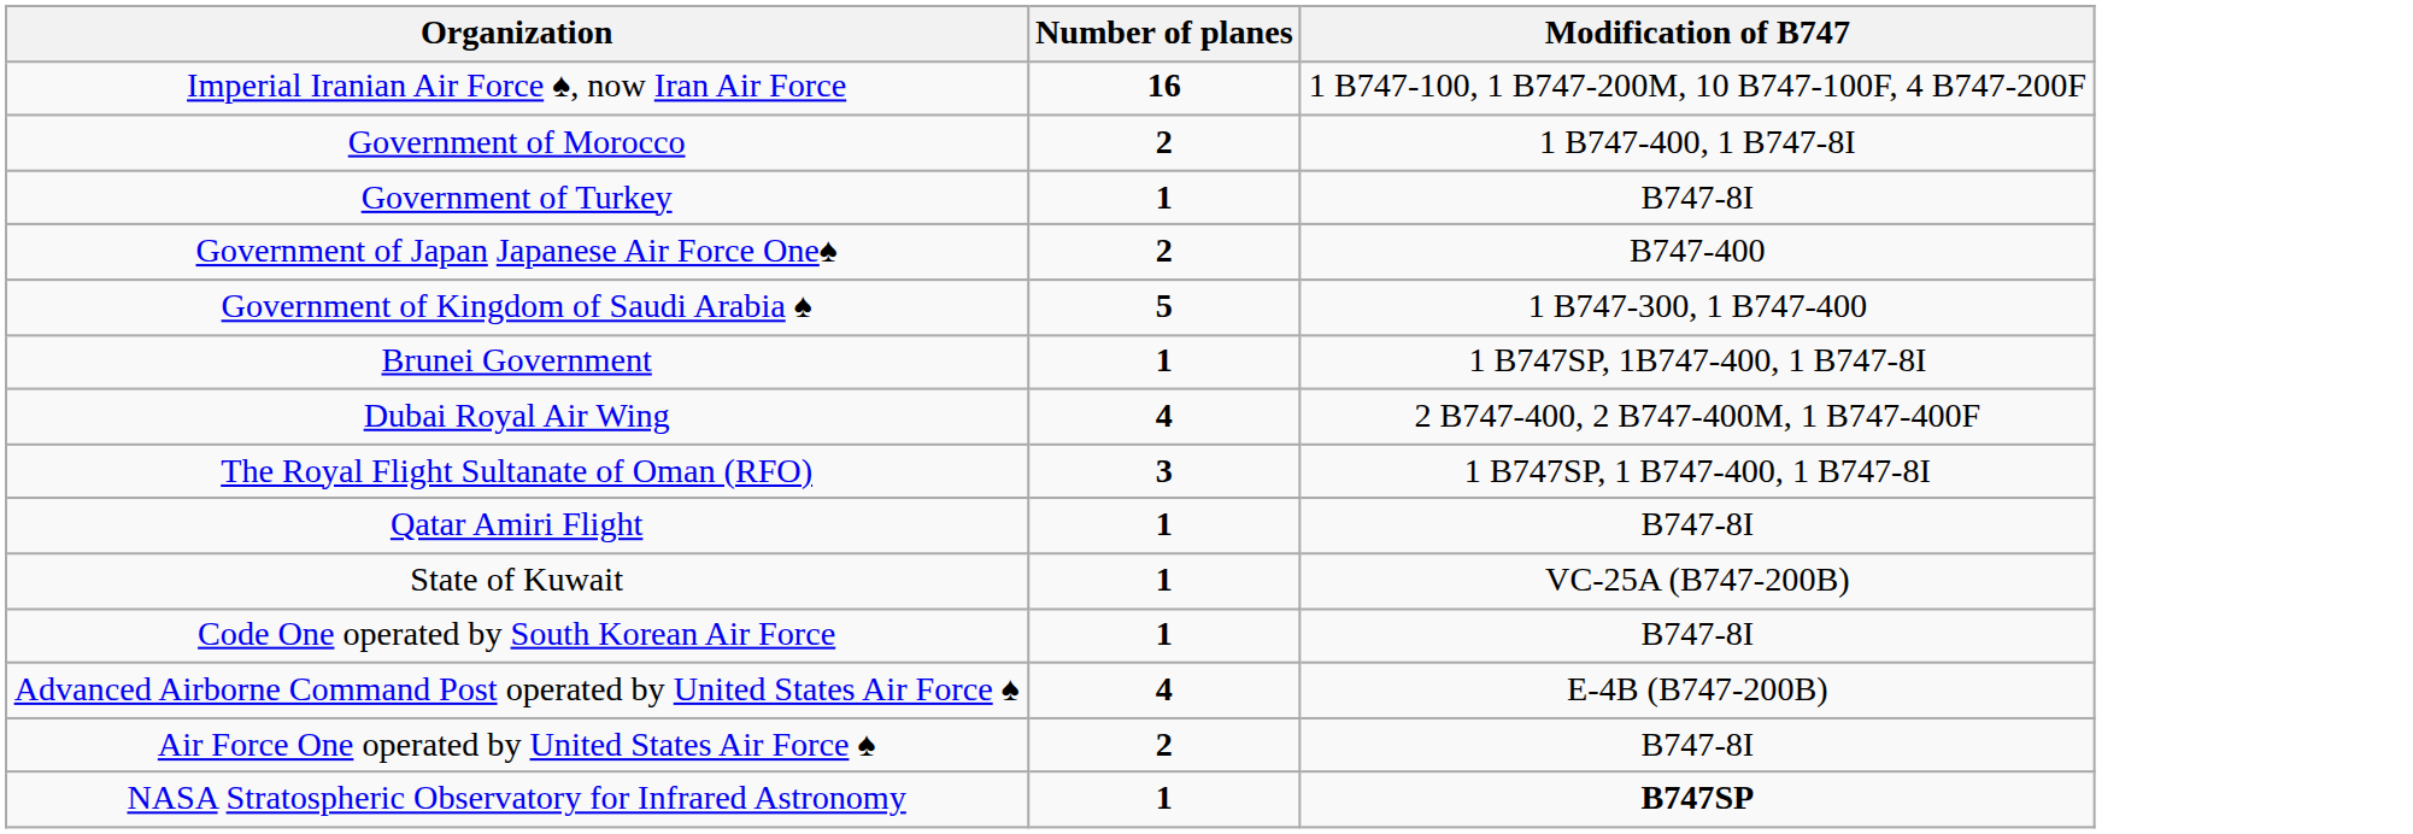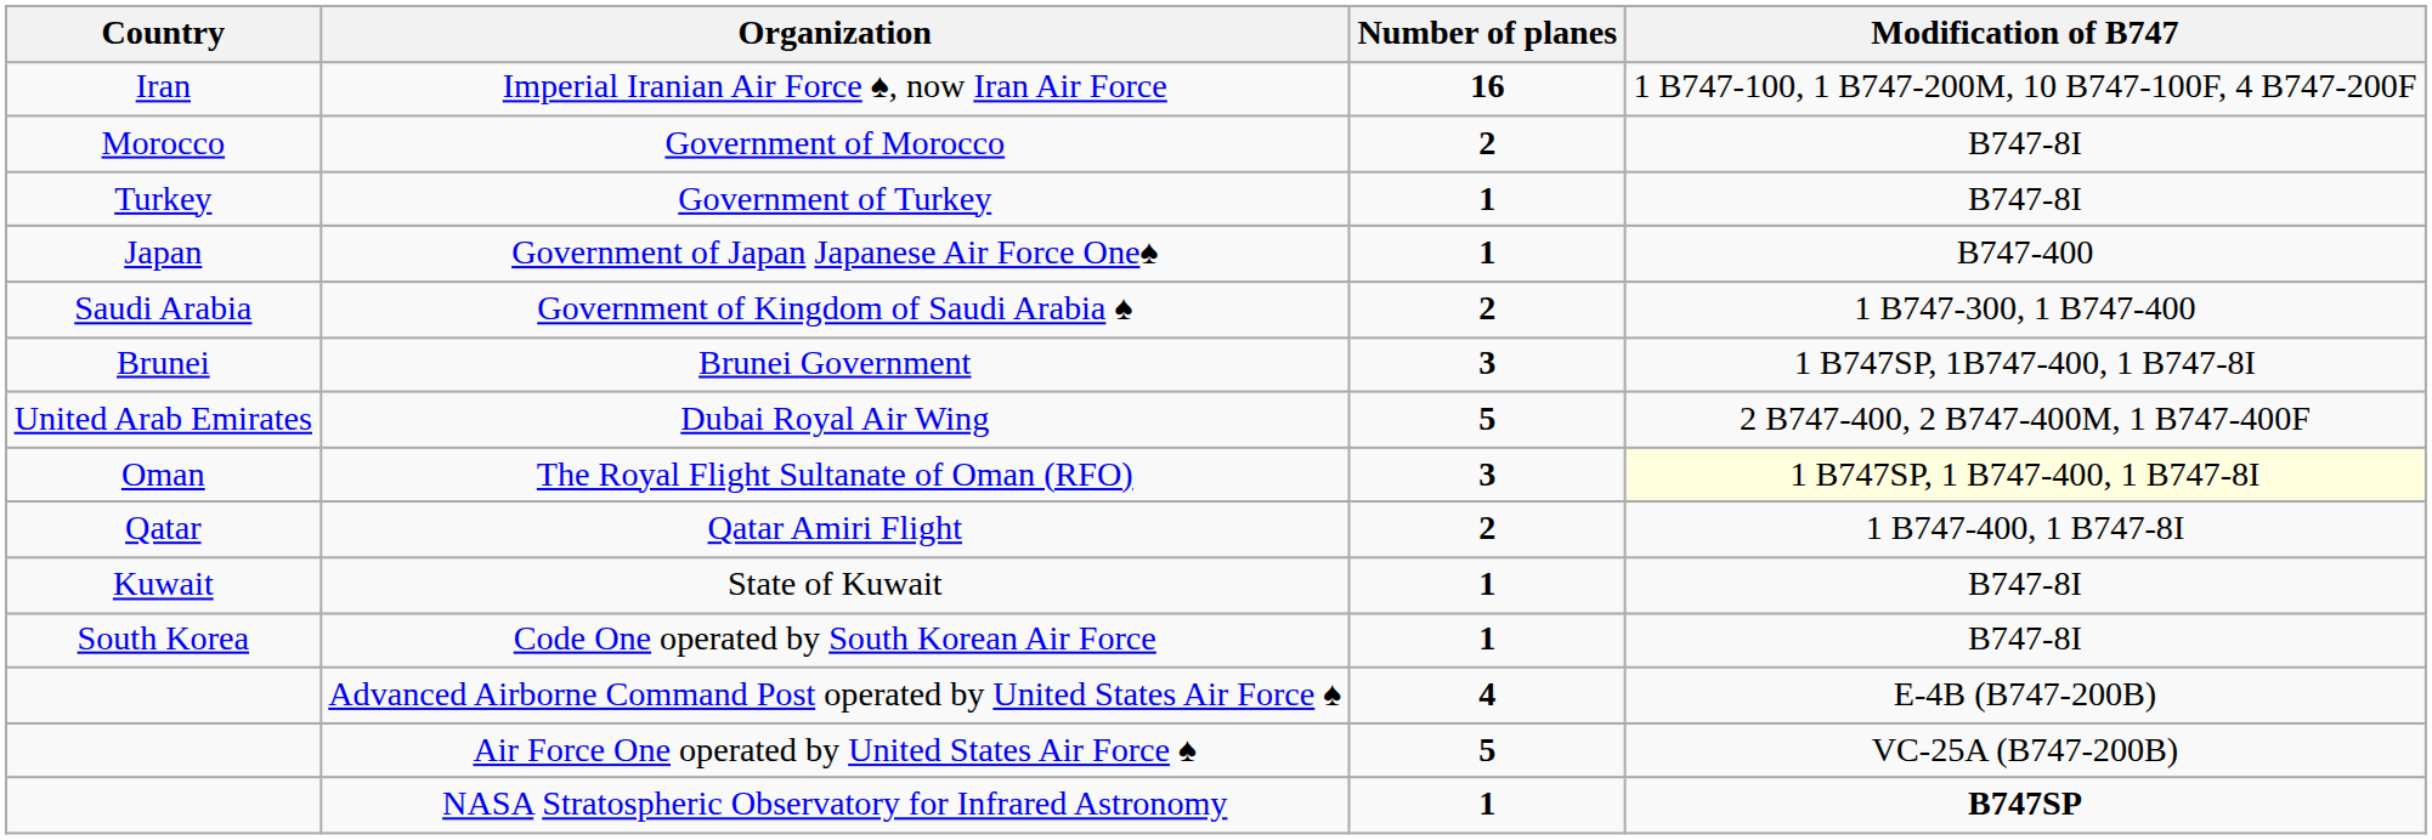+ column: Country | Iran | Morocco | Turkey | Japan | Saudi Arabia | Brunei | United Arab Emirates | Oman | Qatar | Kuwait | South Korea
Government of Morocco | Modification of B747: 1 B747-400, 1 B747-8I -> B747-8I
Government of Japan Japanese Air Force One♠ | Number of planes: 2 -> 1
Government of Kingdom of Saudi Arabia ♠ | Number of planes: 5 -> 2
Brunei Government | Number of planes: 1 -> 3
Dubai Royal Air Wing | Number of planes: 4 -> 5
The Royal Flight Sultanate of Oman (RFO) | Modification of B747: no background -> lightyellow background
Qatar Amiri Flight | Number of planes: 1 -> 2
Qatar Amiri Flight | Modification of B747: B747-8I -> 1 B747-400, 1 B747-8I
State of Kuwait | Modification of B747: VC-25A (B747-200B) -> B747-8I
Air Force One operated by United States Air Force ♠ | Number of planes: 2 -> 5
Air Force One operated by United States Air Force ♠ | Modification of B747: B747-8I -> VC-25A (B747-200B)
